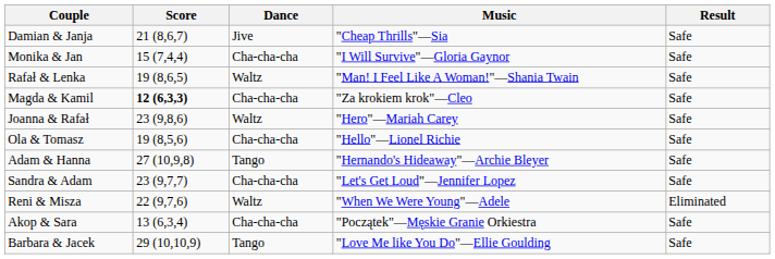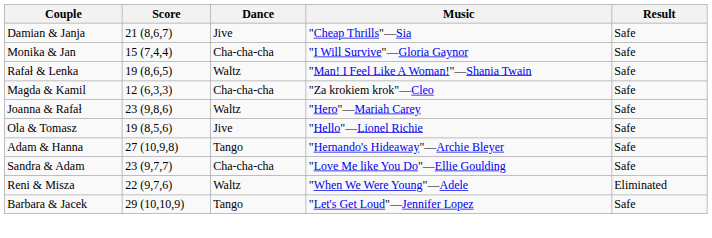Magda & Kamil | Score: bold -> normal
Ola & Tomasz | Dance: Cha-cha-cha -> Jive
Sandra & Adam | Music: "Let's Get Loud"—Jennifer Lopez -> "Love Me like You Do"—Ellie Goulding
- row: Akop & Sara | 13 (6,3,4) | Cha-cha-cha | "Początek"—Męskie Granie Orkiestra | Safe
Barbara & Jacek | Music: "Love Me like You Do"—Ellie Goulding -> "Let's Get Loud"—Jennifer Lopez
